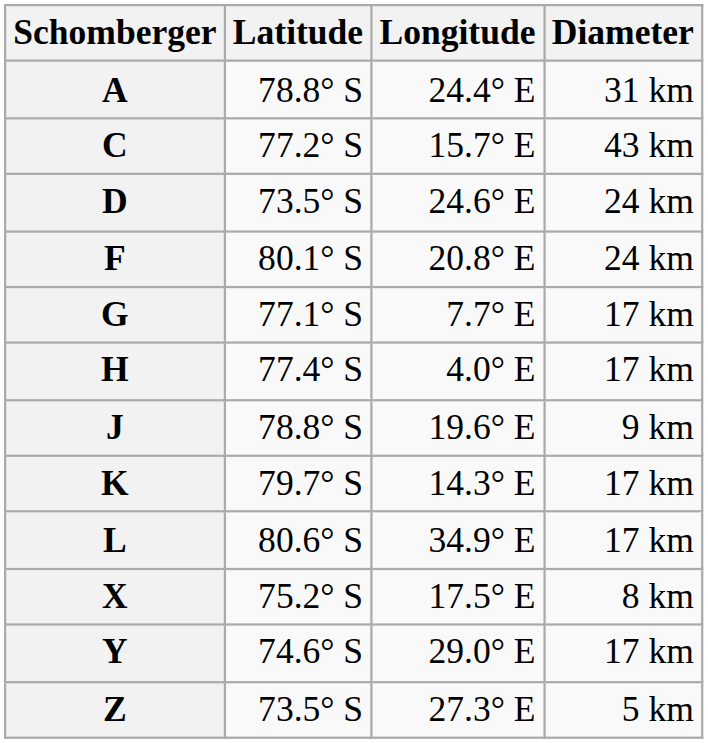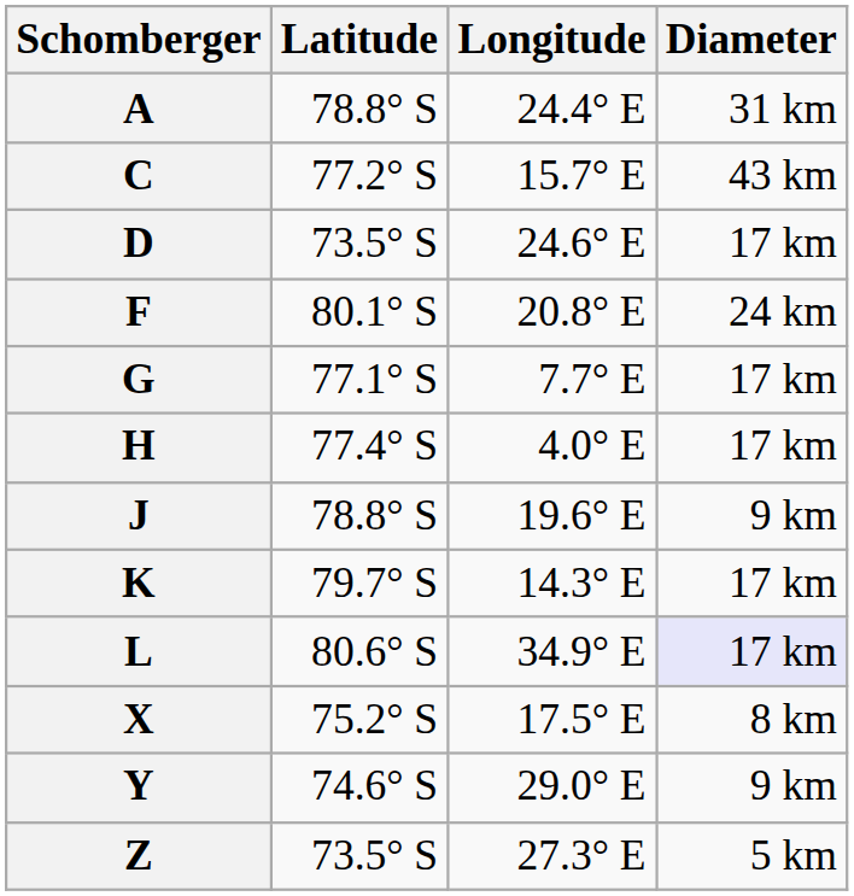D | Diameter: 24 km -> 17 km
L | Diameter: no background -> lavender background
Y | Diameter: 17 km -> 9 km
